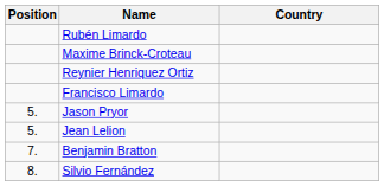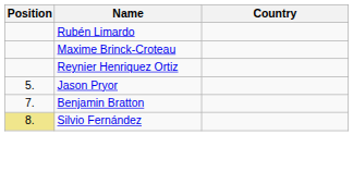- row: Francisco Limardo
- row: 5. | Jean Lelion
Silvio Fernández | Position: no background -> khaki background
